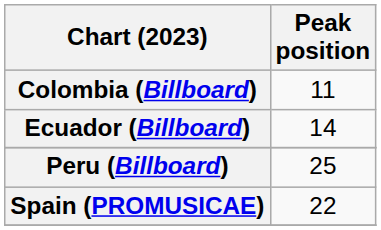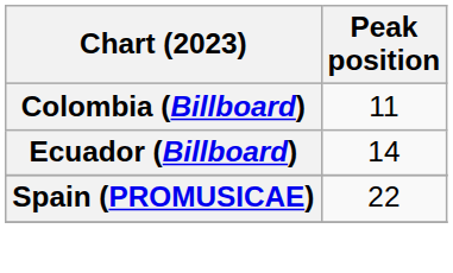- row: Peru (Billboard) | 25
